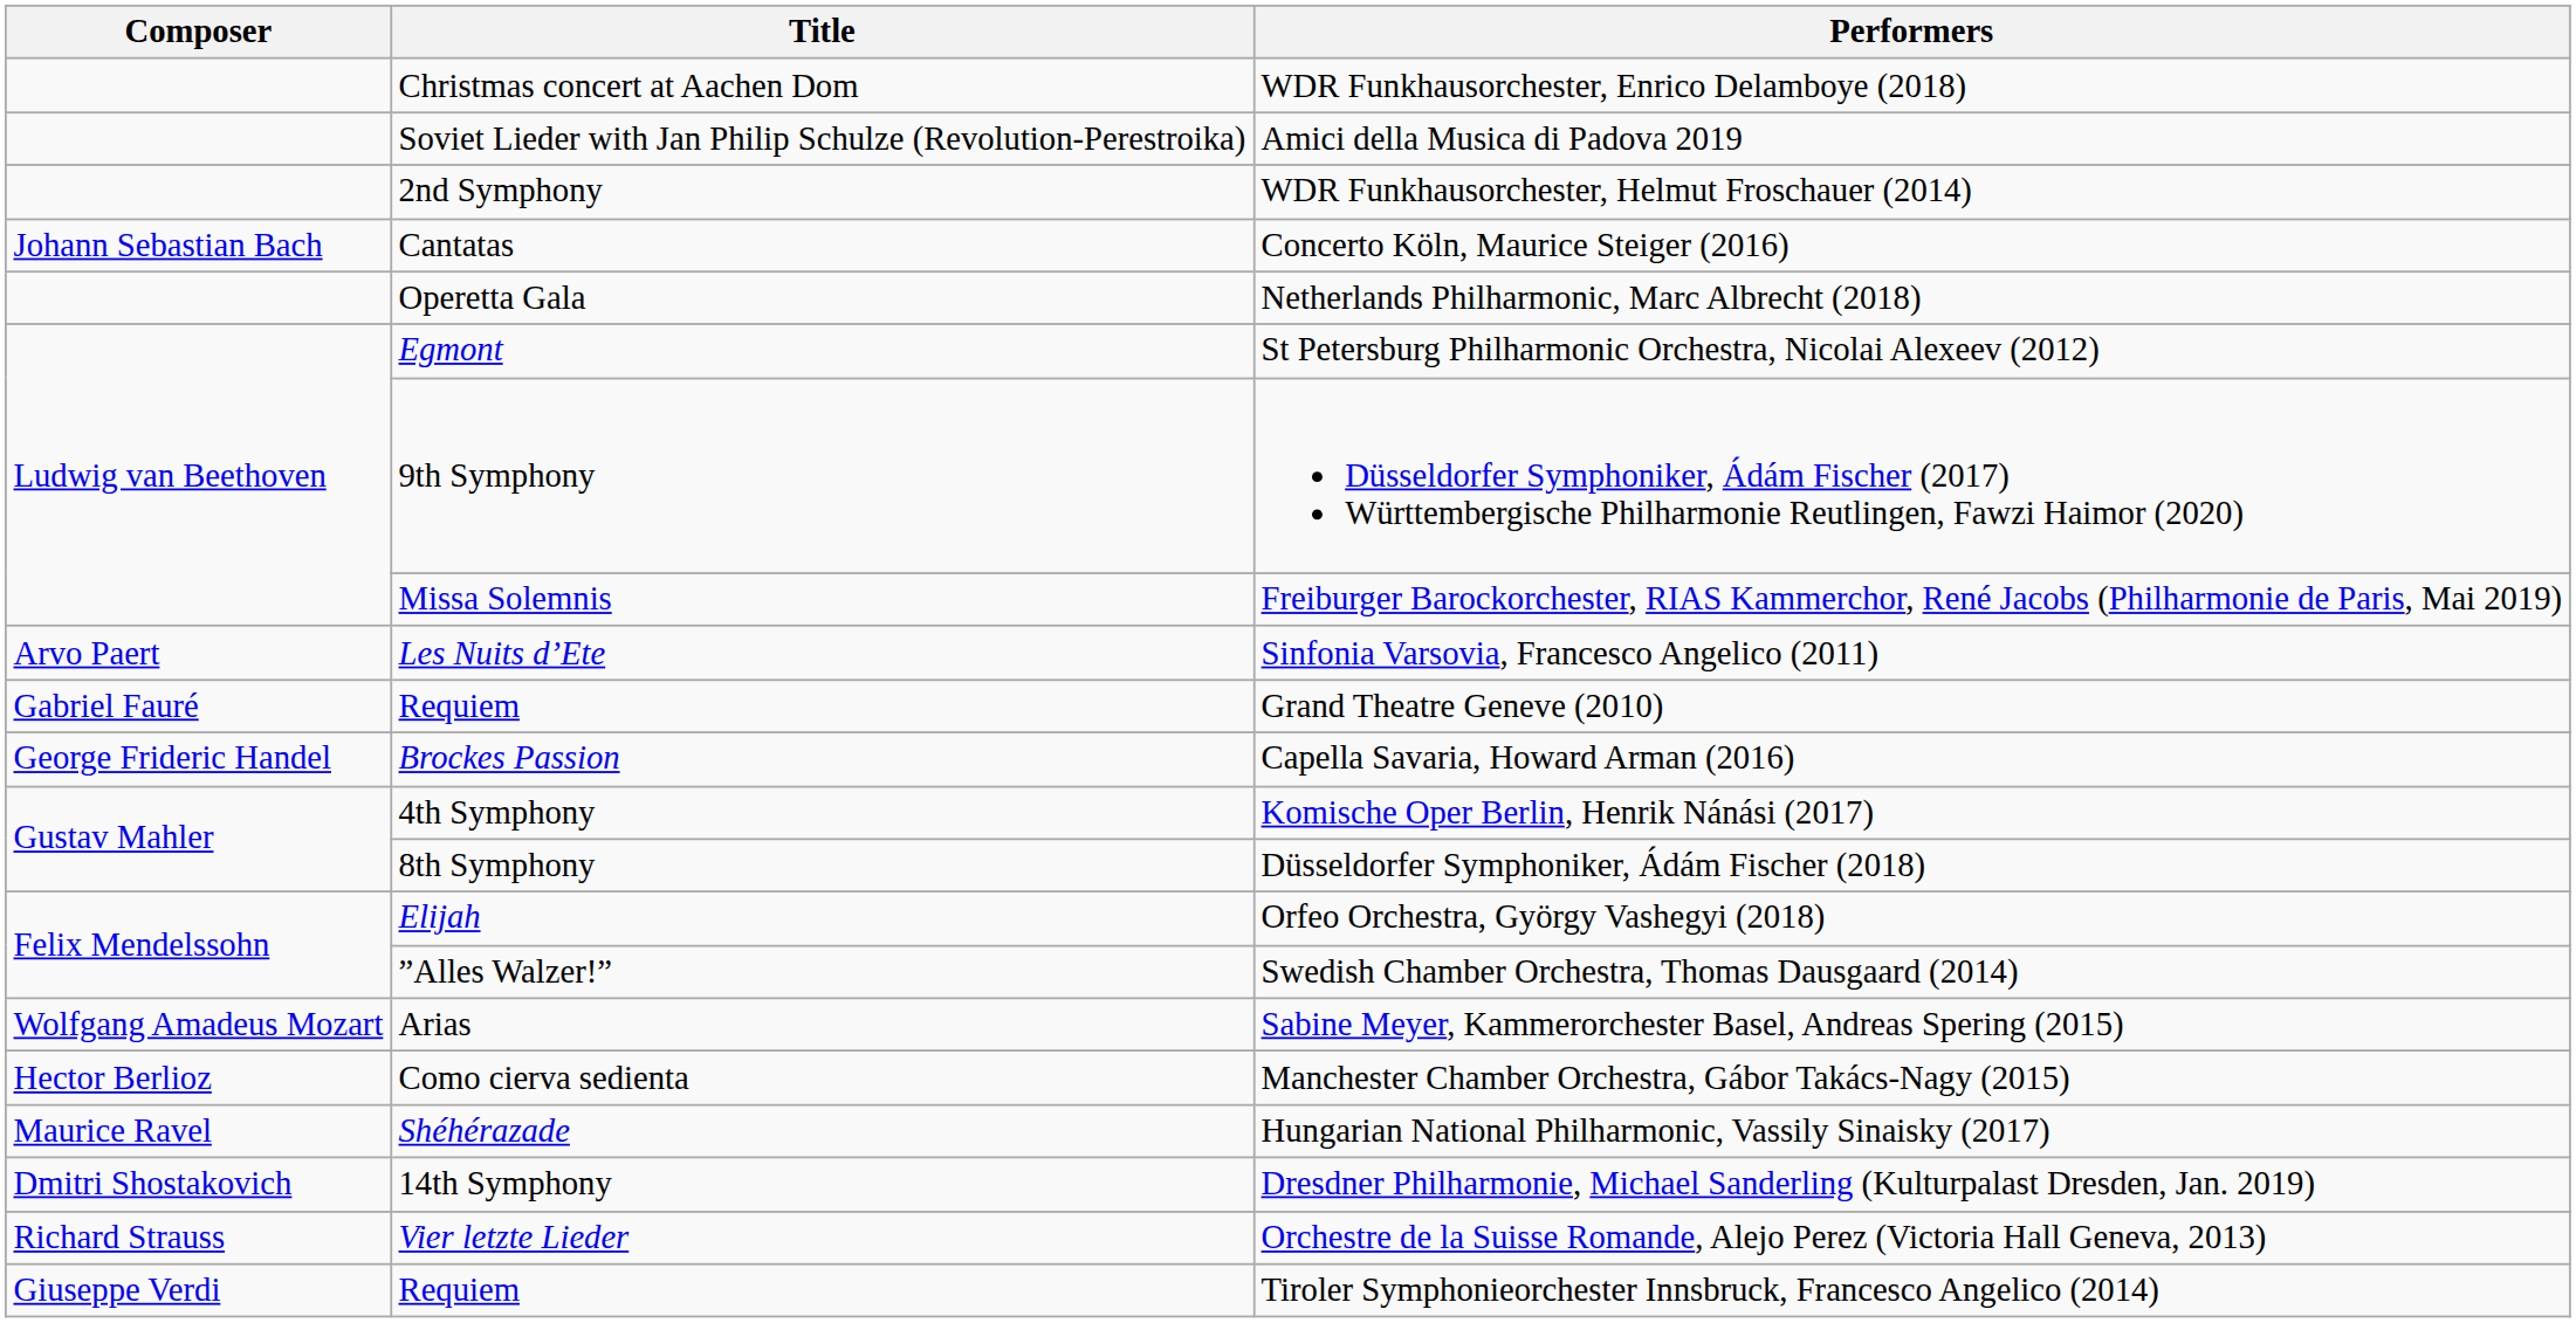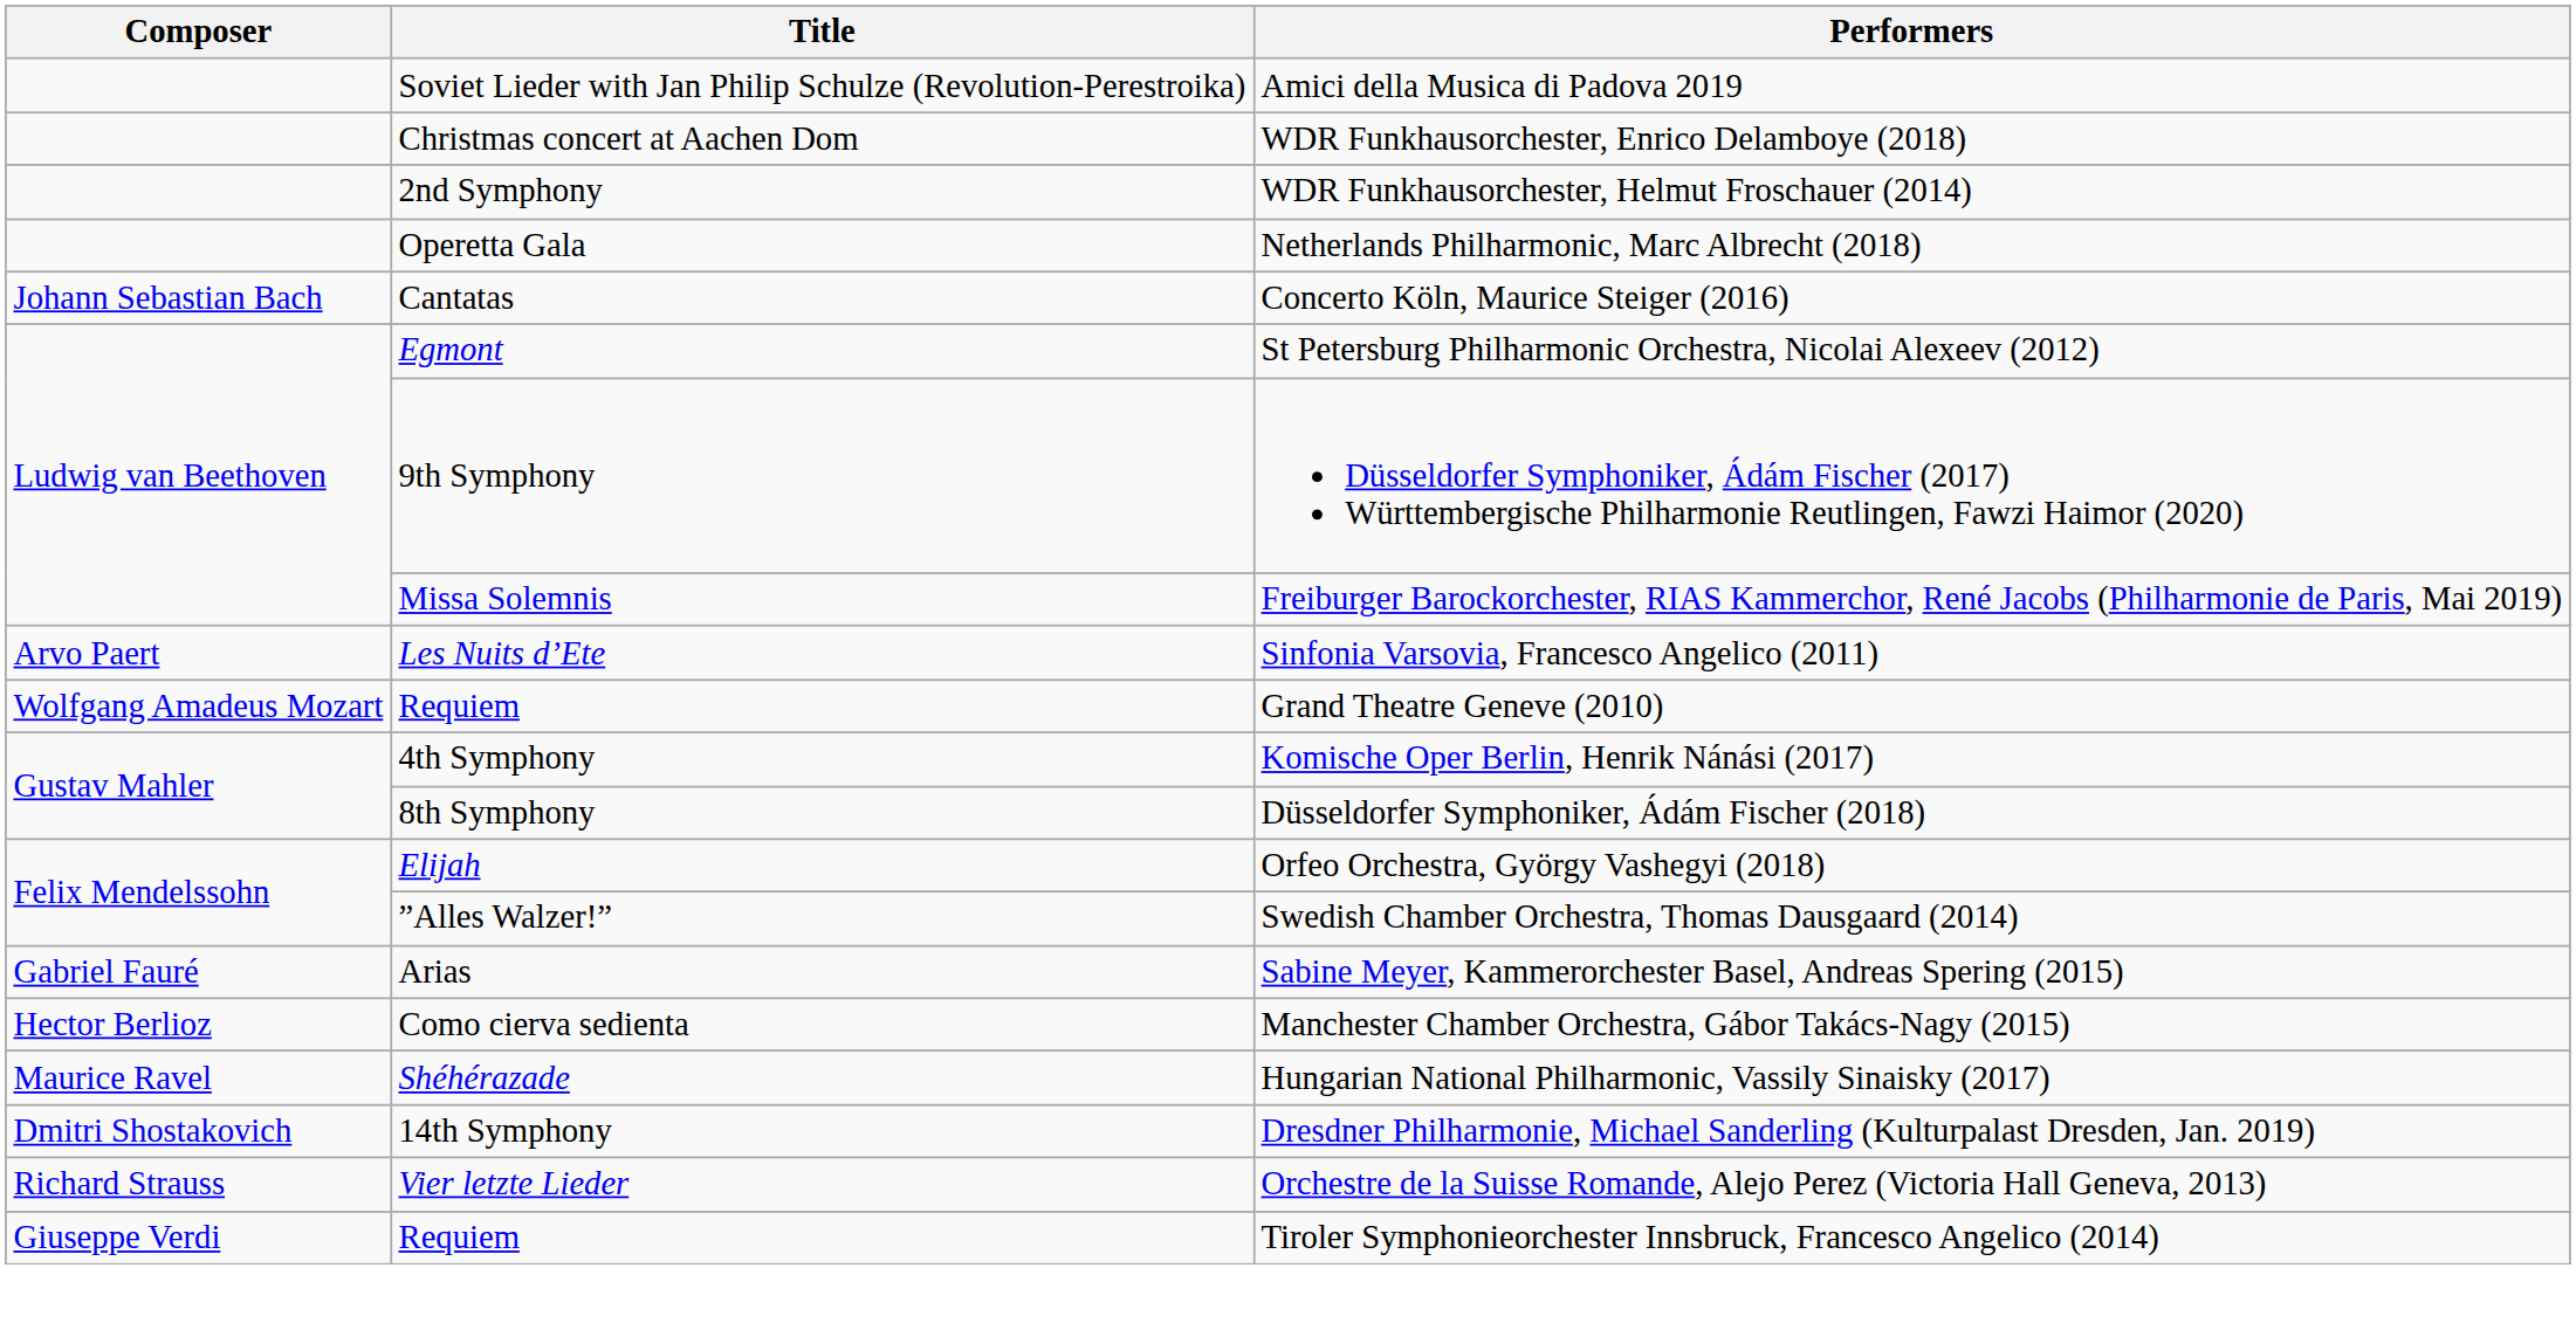rows swapped: Amici della Musica di Padova 2019 <-> WDR Funkhausorchester, Enrico Delamboye (2018)
rows swapped: Netherlands Philharmonic, Marc Albrecht (2018) <-> Concerto Köln, Maurice Steiger (2016)
Grand Theatre Geneve (2010) | Composer: Gabriel Fauré -> Wolfgang Amadeus Mozart
- row: George Frideric Handel | Brockes Passion | Capella Savaria, Howard Arman (2016)
Sabine Meyer, Kammerorchester Basel, Andreas Spering (2015) | Composer: Wolfgang Amadeus Mozart -> Gabriel Fauré
